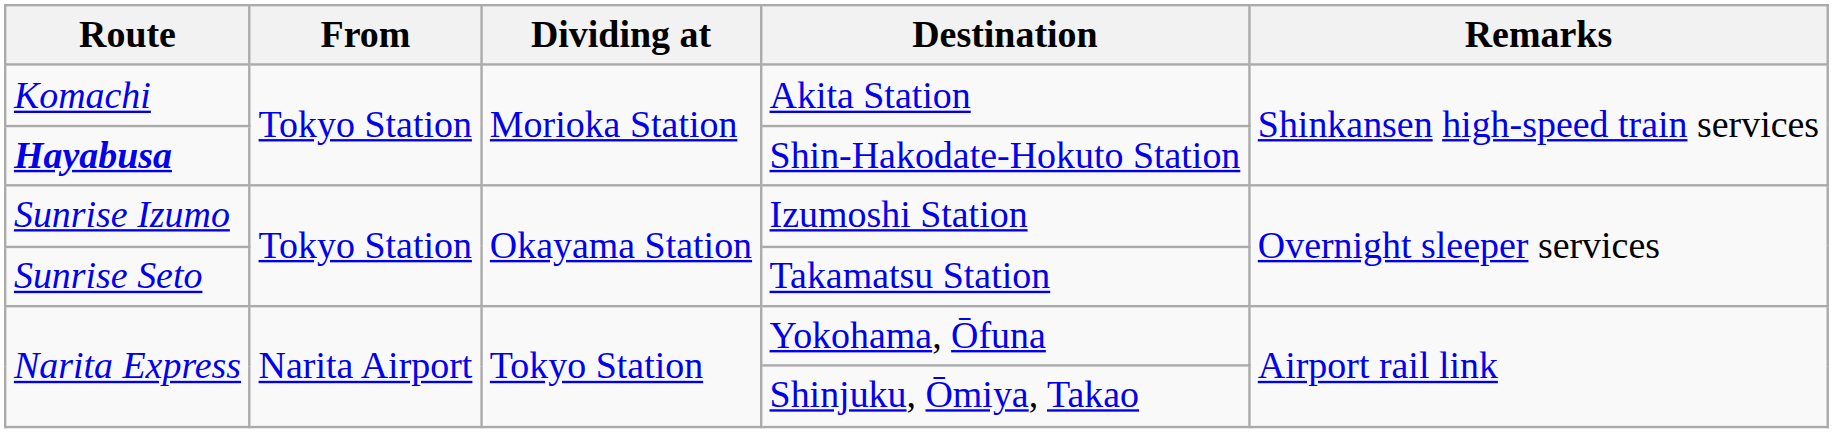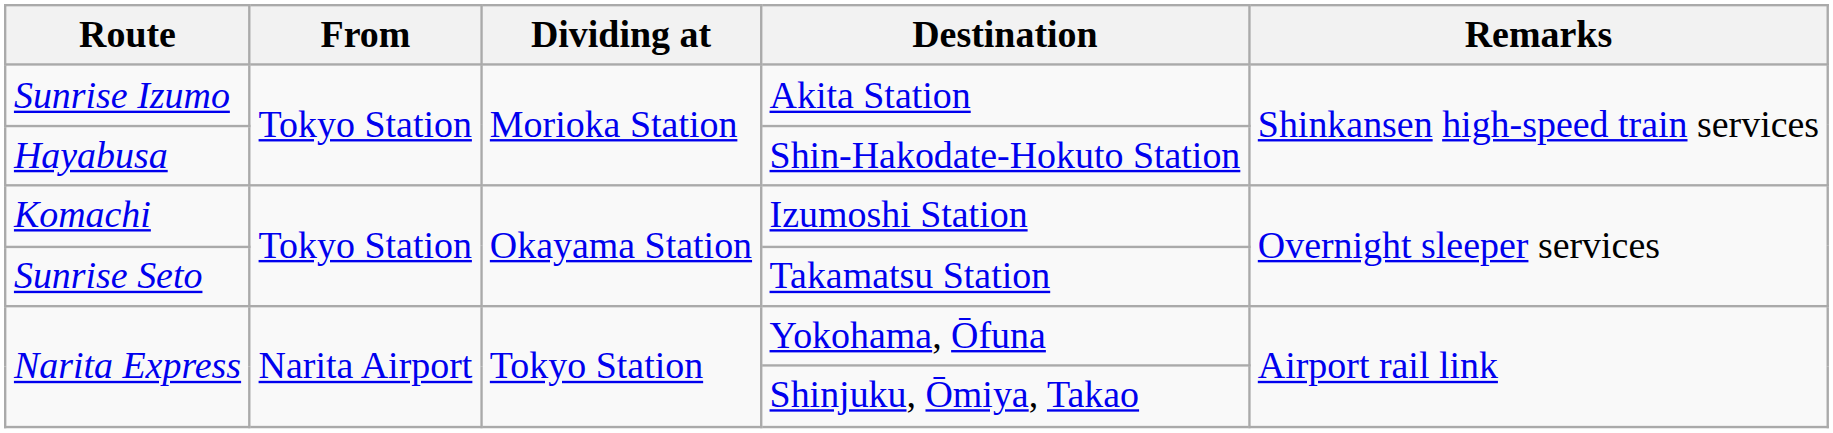Akita Station | Route: Komachi -> Sunrise Izumo
Shin-Hakodate-Hokuto Station | Route: bold -> normal
Izumoshi Station | Route: Sunrise Izumo -> Komachi
